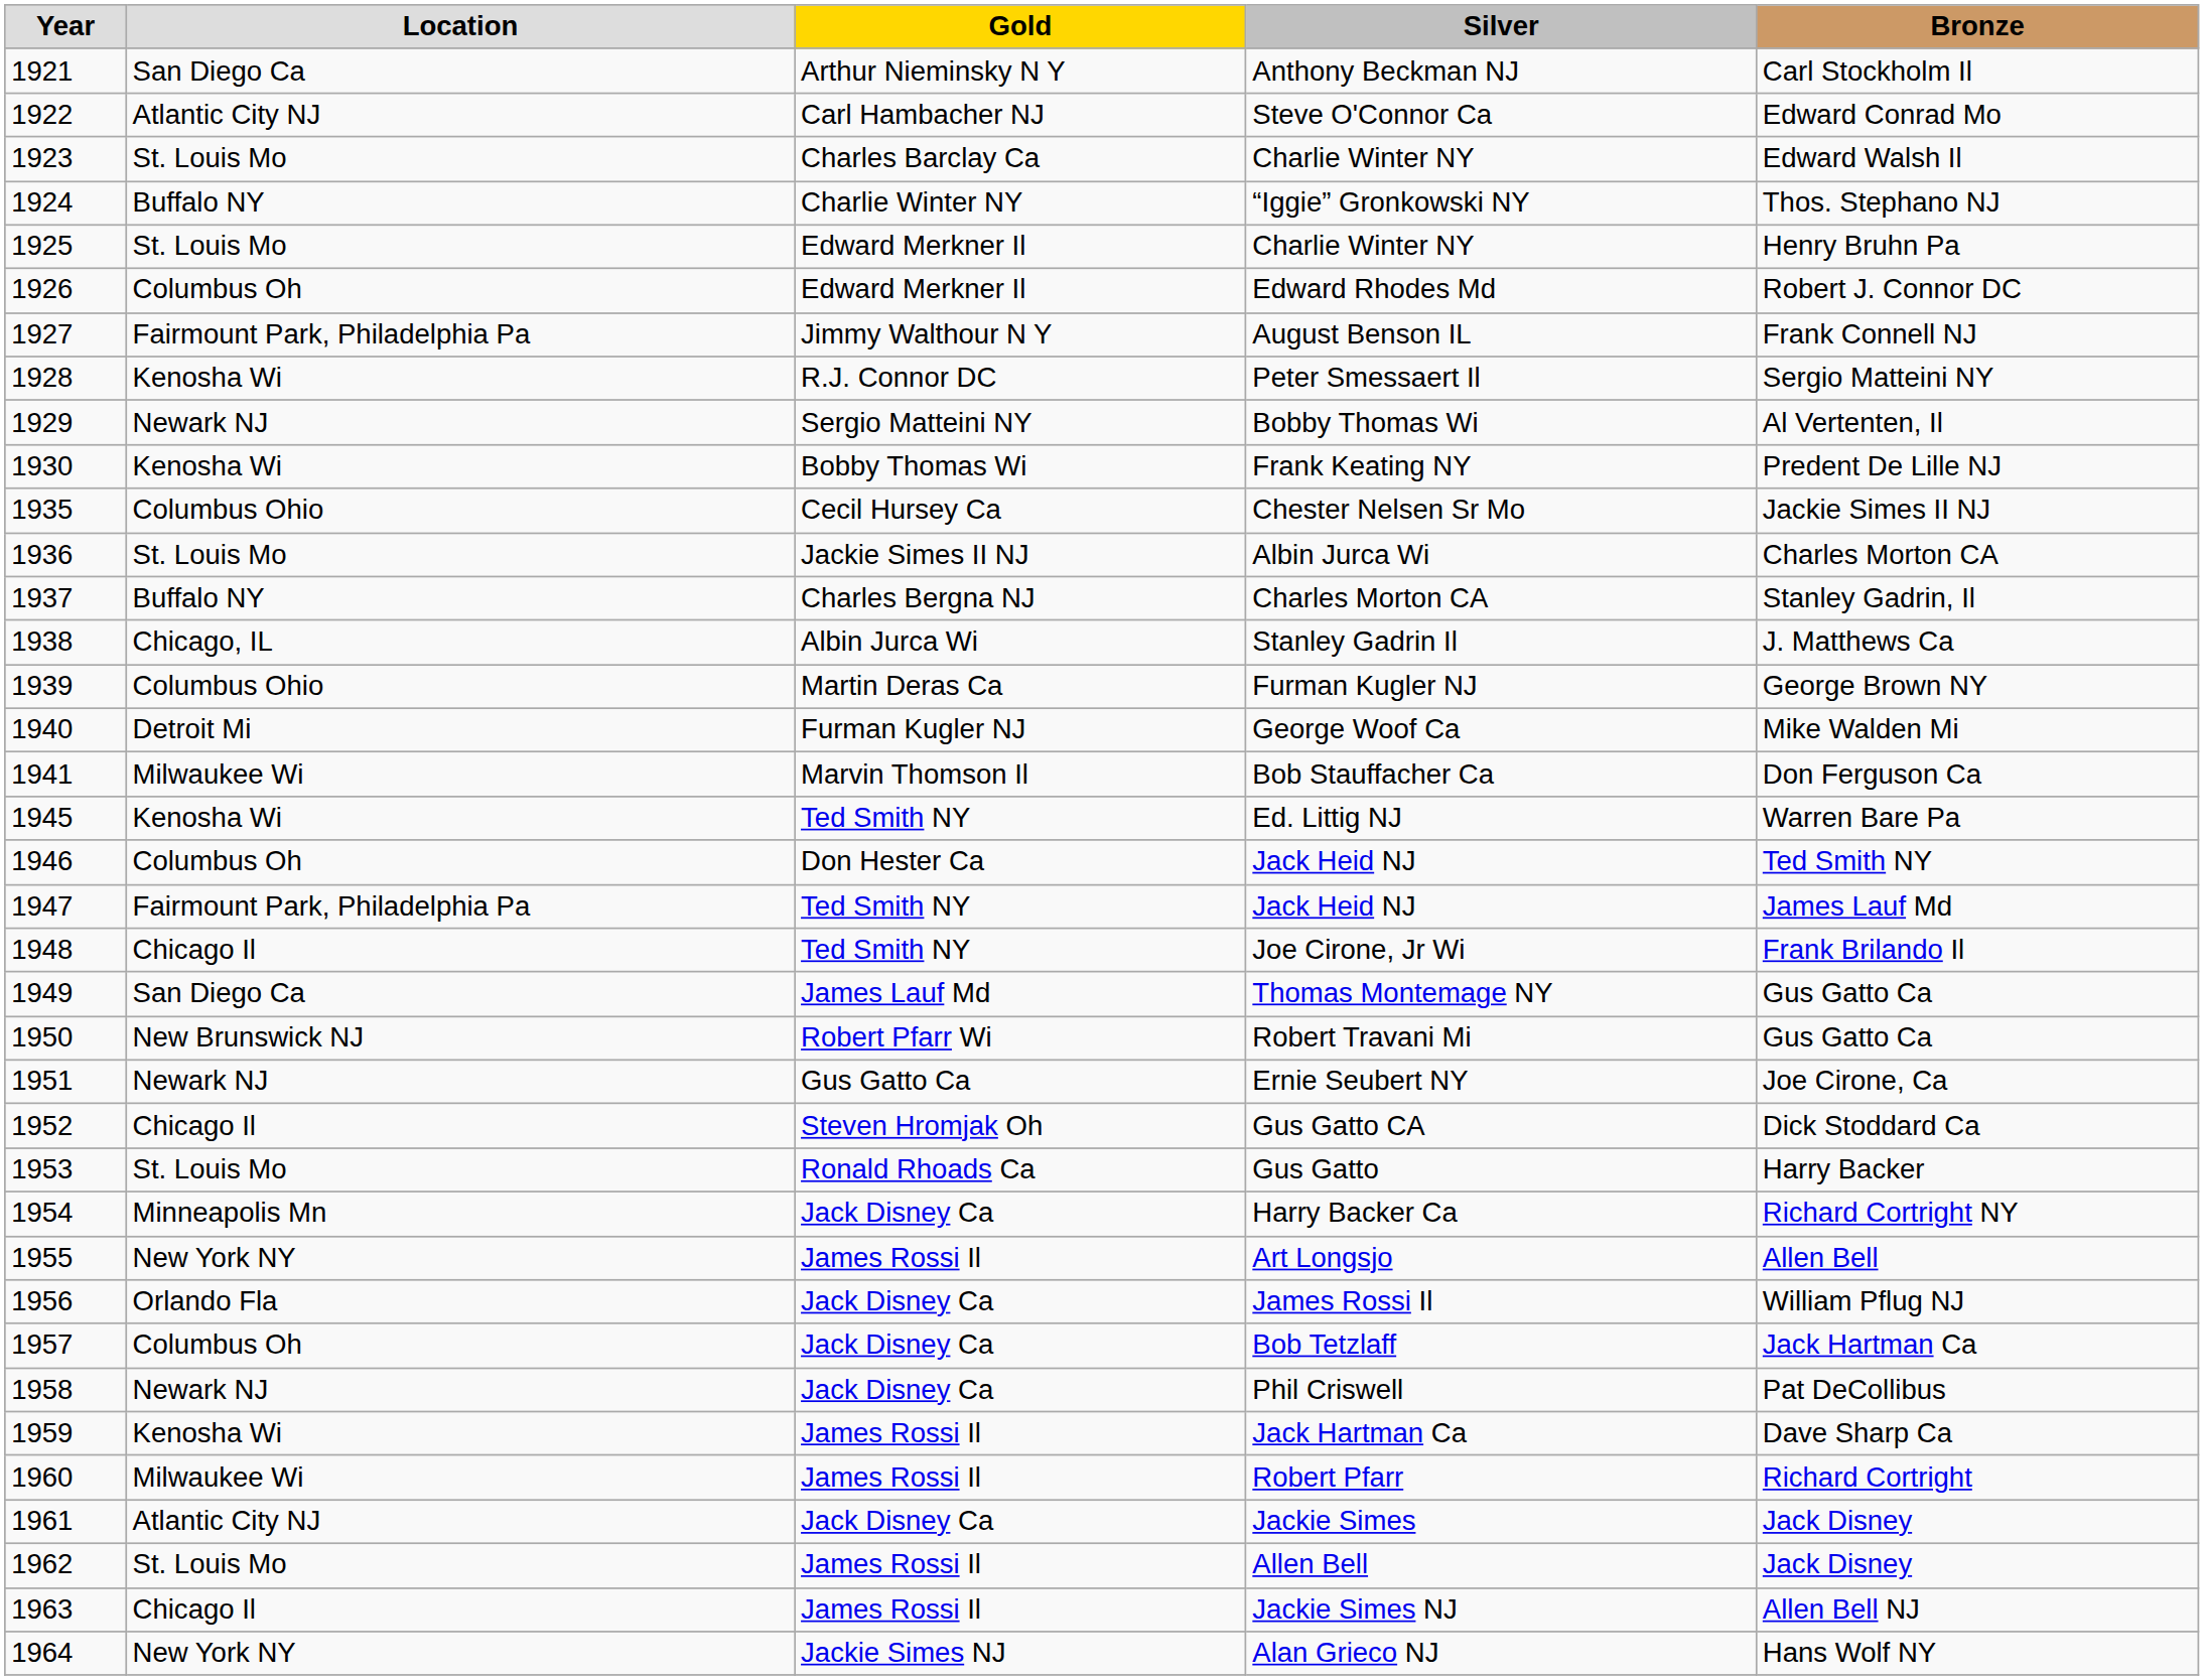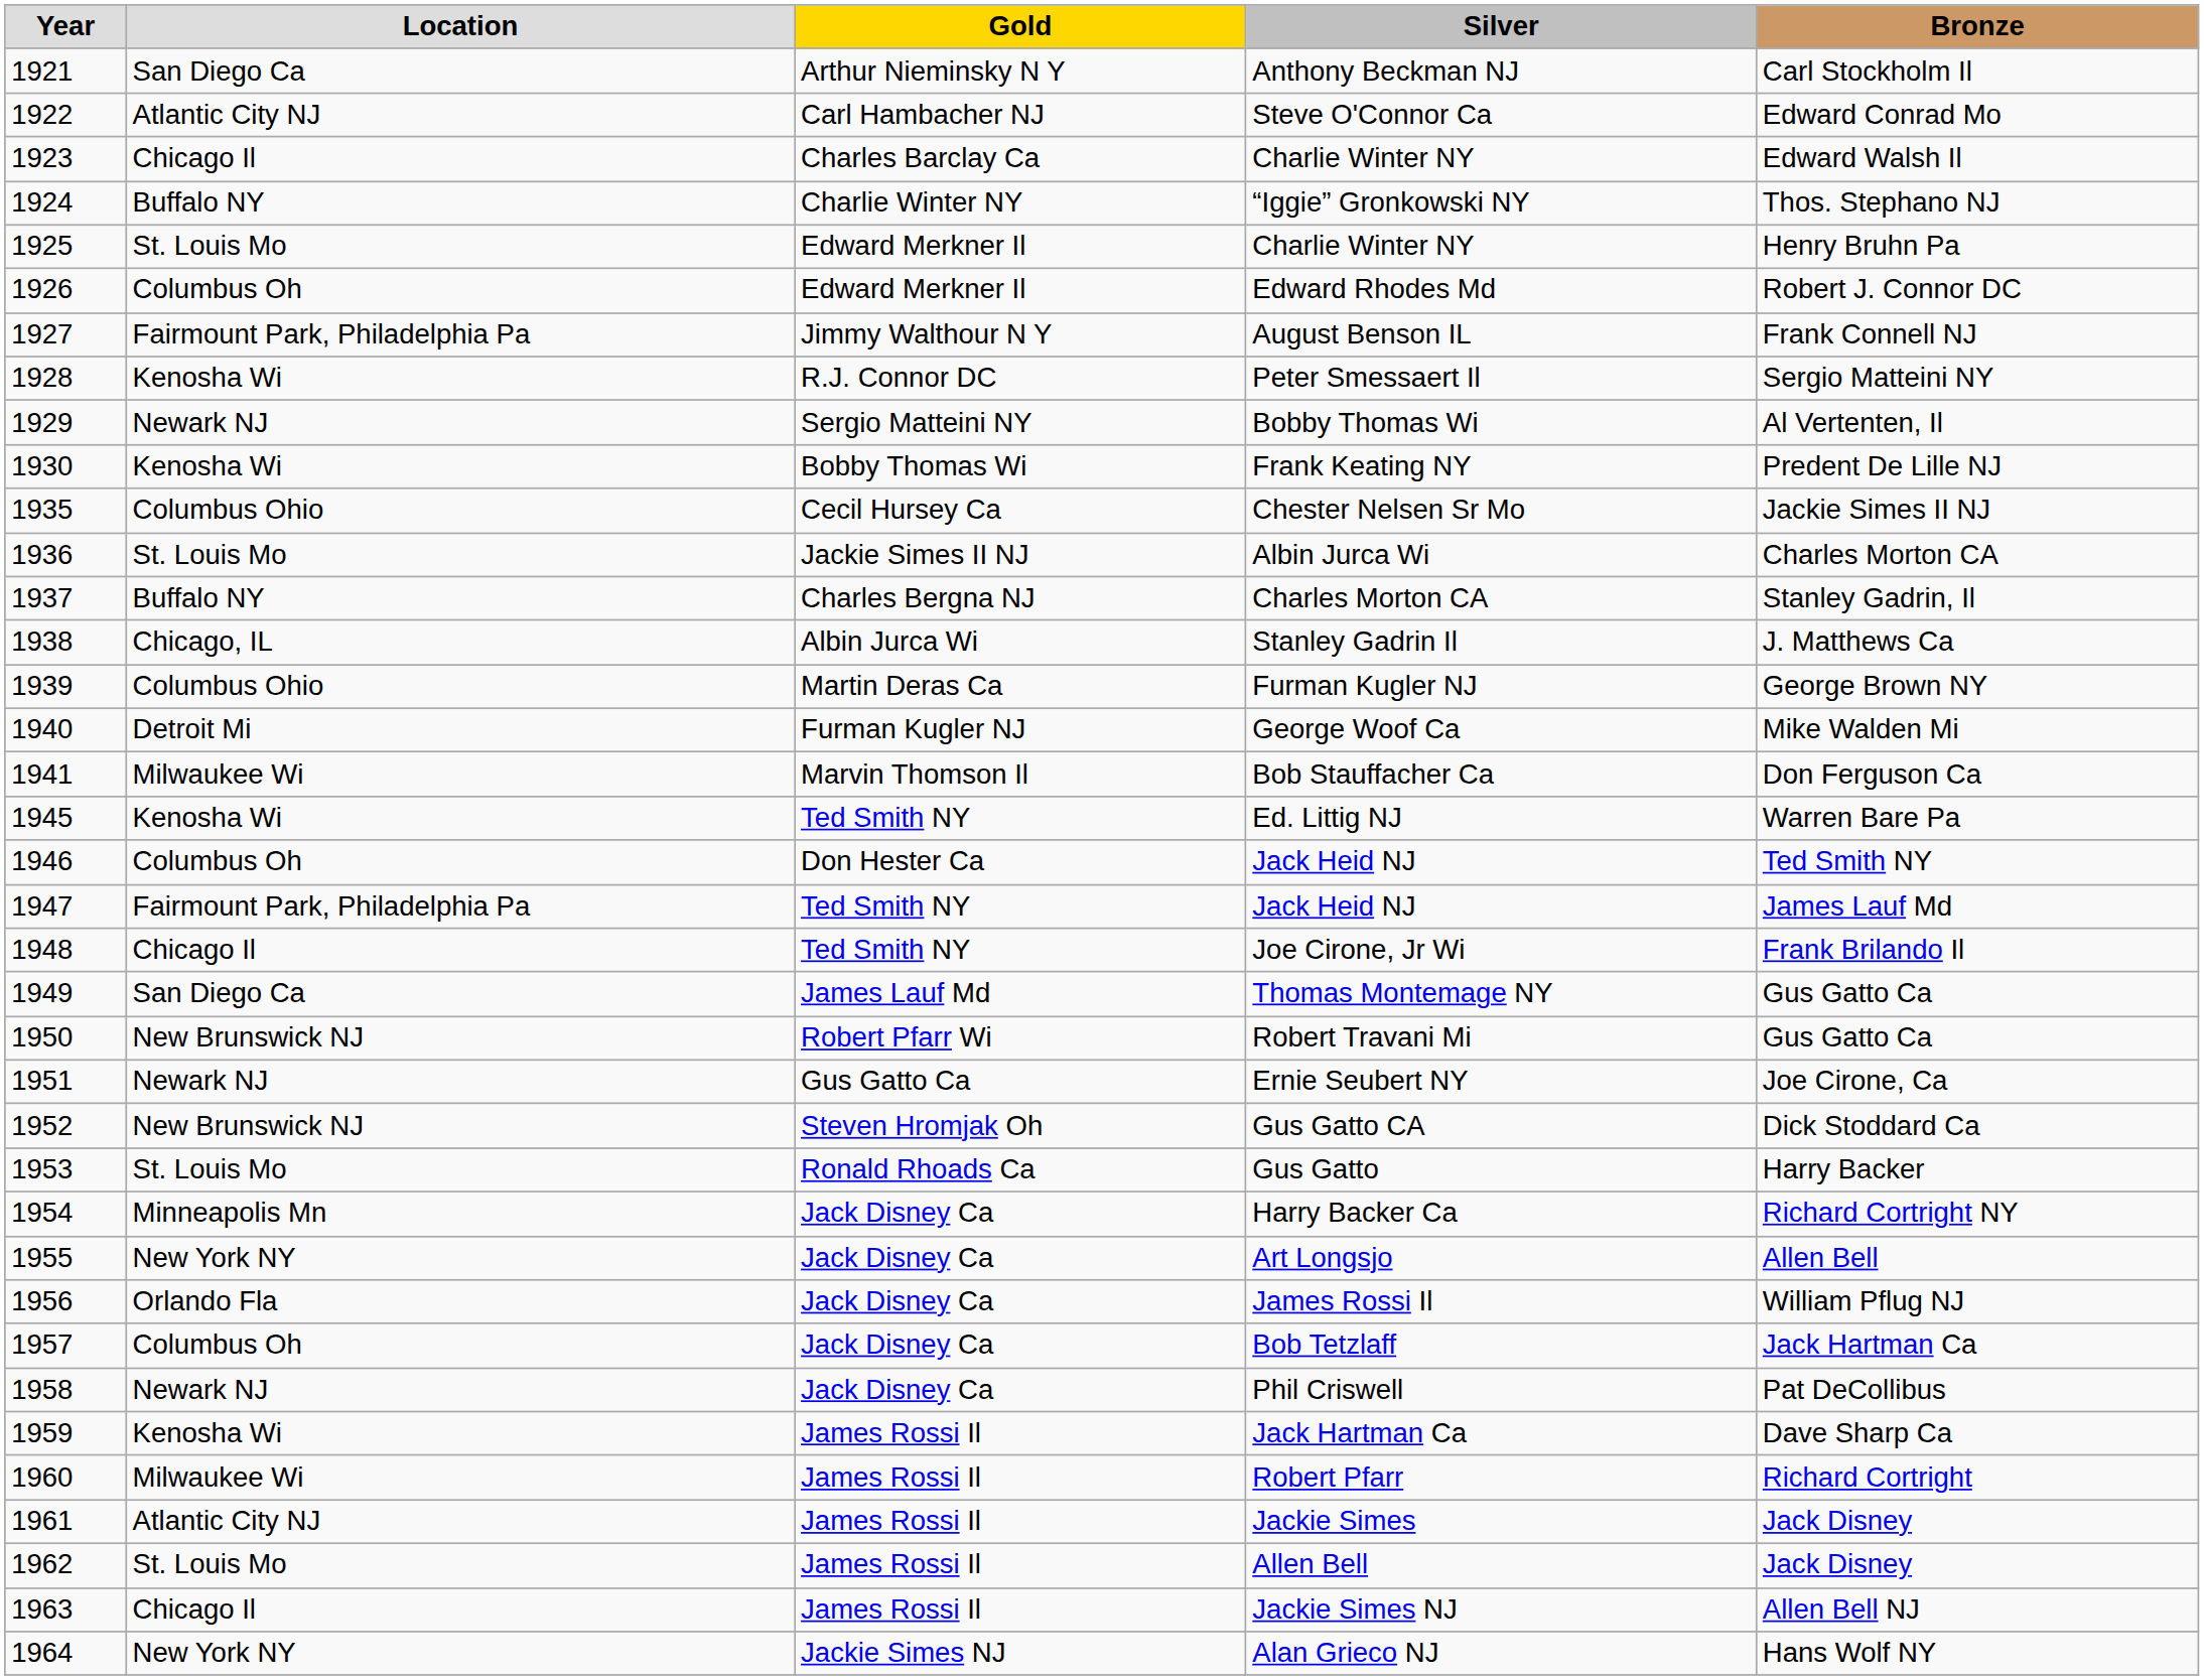1923 / Charlie Winter NY | Location: St. Louis Mo -> Chicago Il
Gus Gatto CA | Location: Chicago Il -> New Brunswick NJ
Art Longsjo | Gold: James Rossi Il -> Jack Disney Ca
Jackie Simes | Gold: Jack Disney Ca -> James Rossi Il
